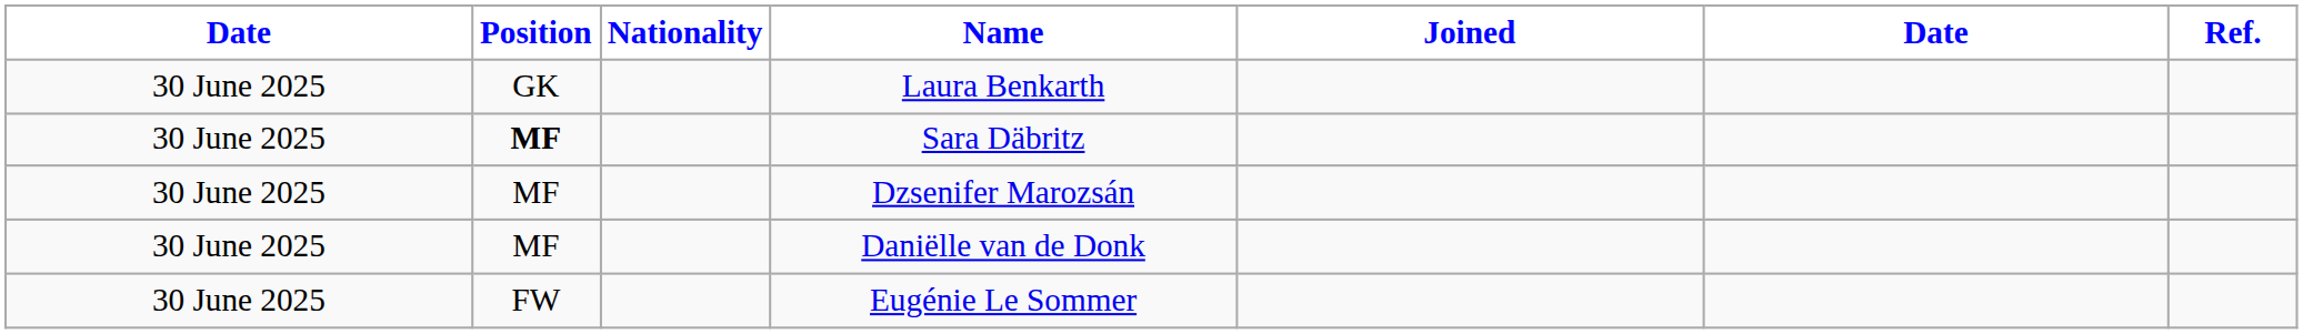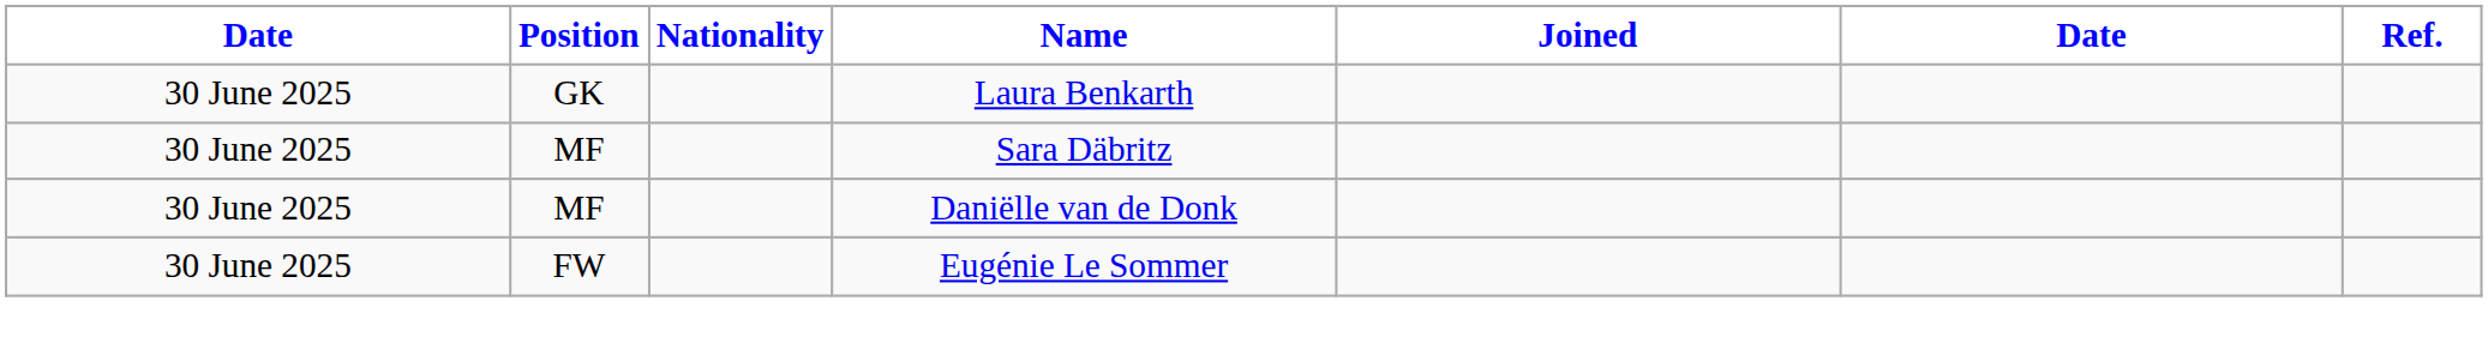Sara Däbritz | Position: bold -> normal
- row: 30 June 2025 | MF | Dzsenifer Marozsán
